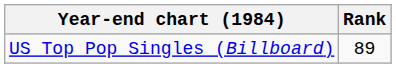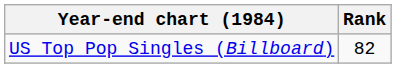US Top Pop Singles (Billboard) | Rank: 89 -> 82
